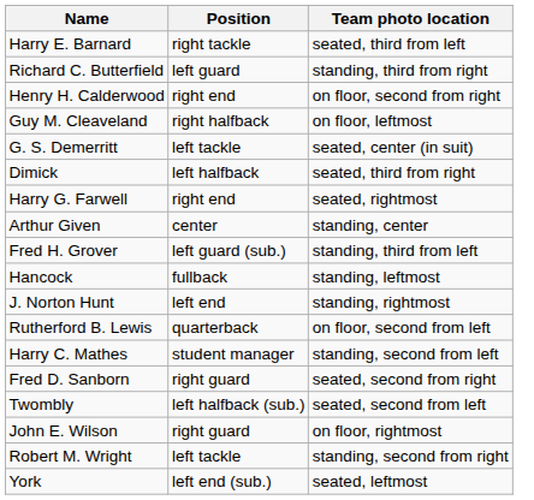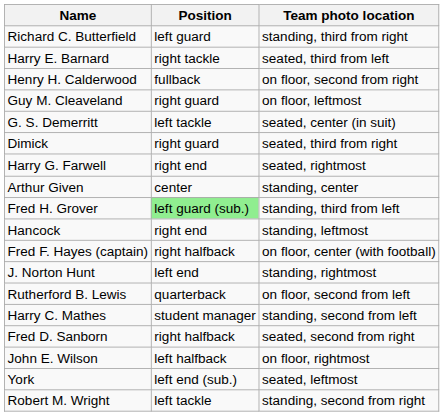rows swapped: Harry E. Barnard <-> Richard C. Butterfield
Henry H. Calderwood | Position: right end -> fullback
Guy M. Cleaveland | Position: right halfback -> right guard
Dimick | Position: left halfback -> right guard
Fred H. Grover | Position: no background -> lightgreen background
Hancock | Position: fullback -> right end
+ row: Fred F. Hayes (captain) | right halfback | on floor, center (with football)
Fred D. Sanborn | Position: right guard -> right halfback
- row: Twombly | left halfback (sub.) | seated, second from left
John E. Wilson | Position: right guard -> left halfback
rows swapped: Robert M. Wright <-> York
